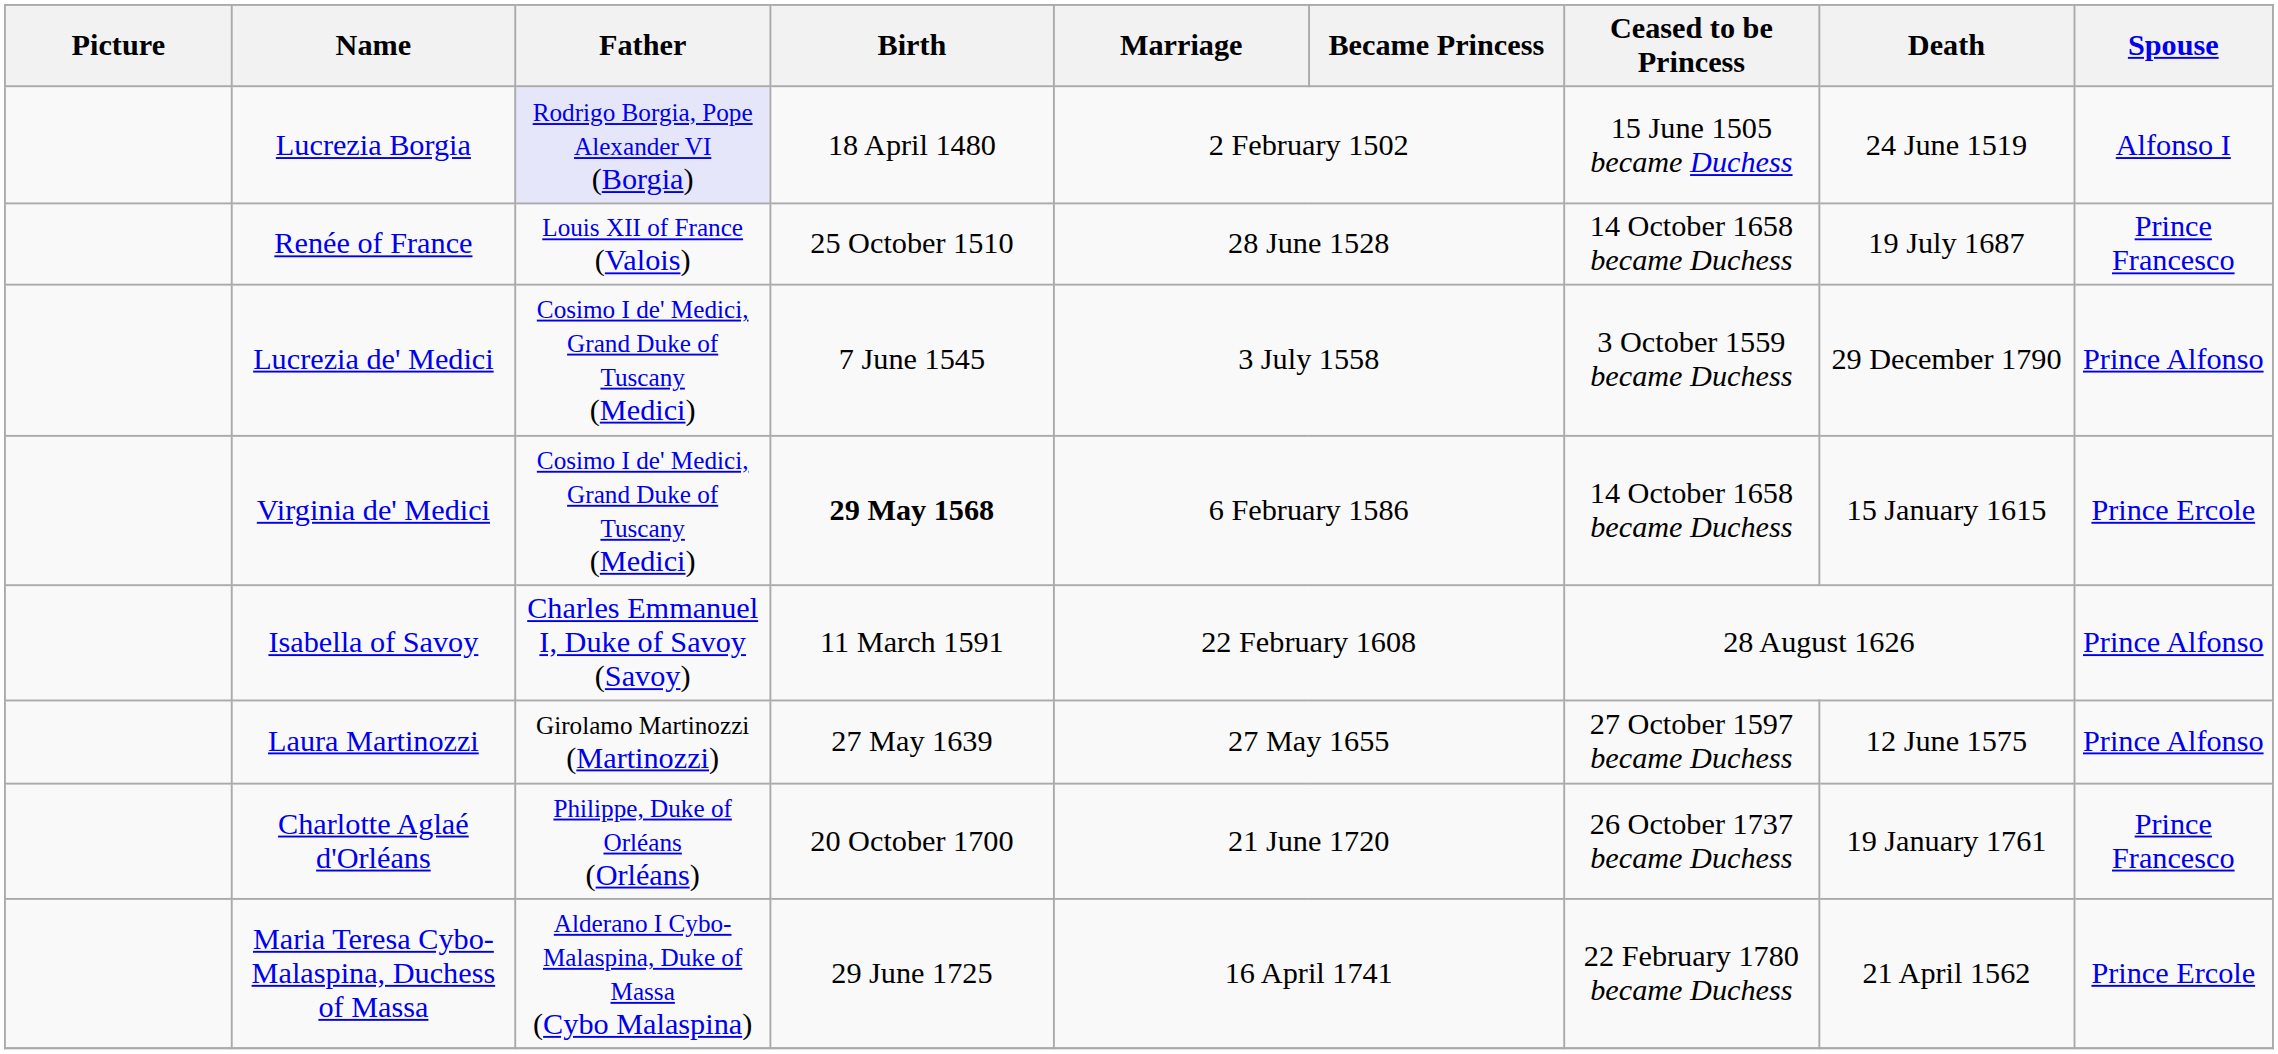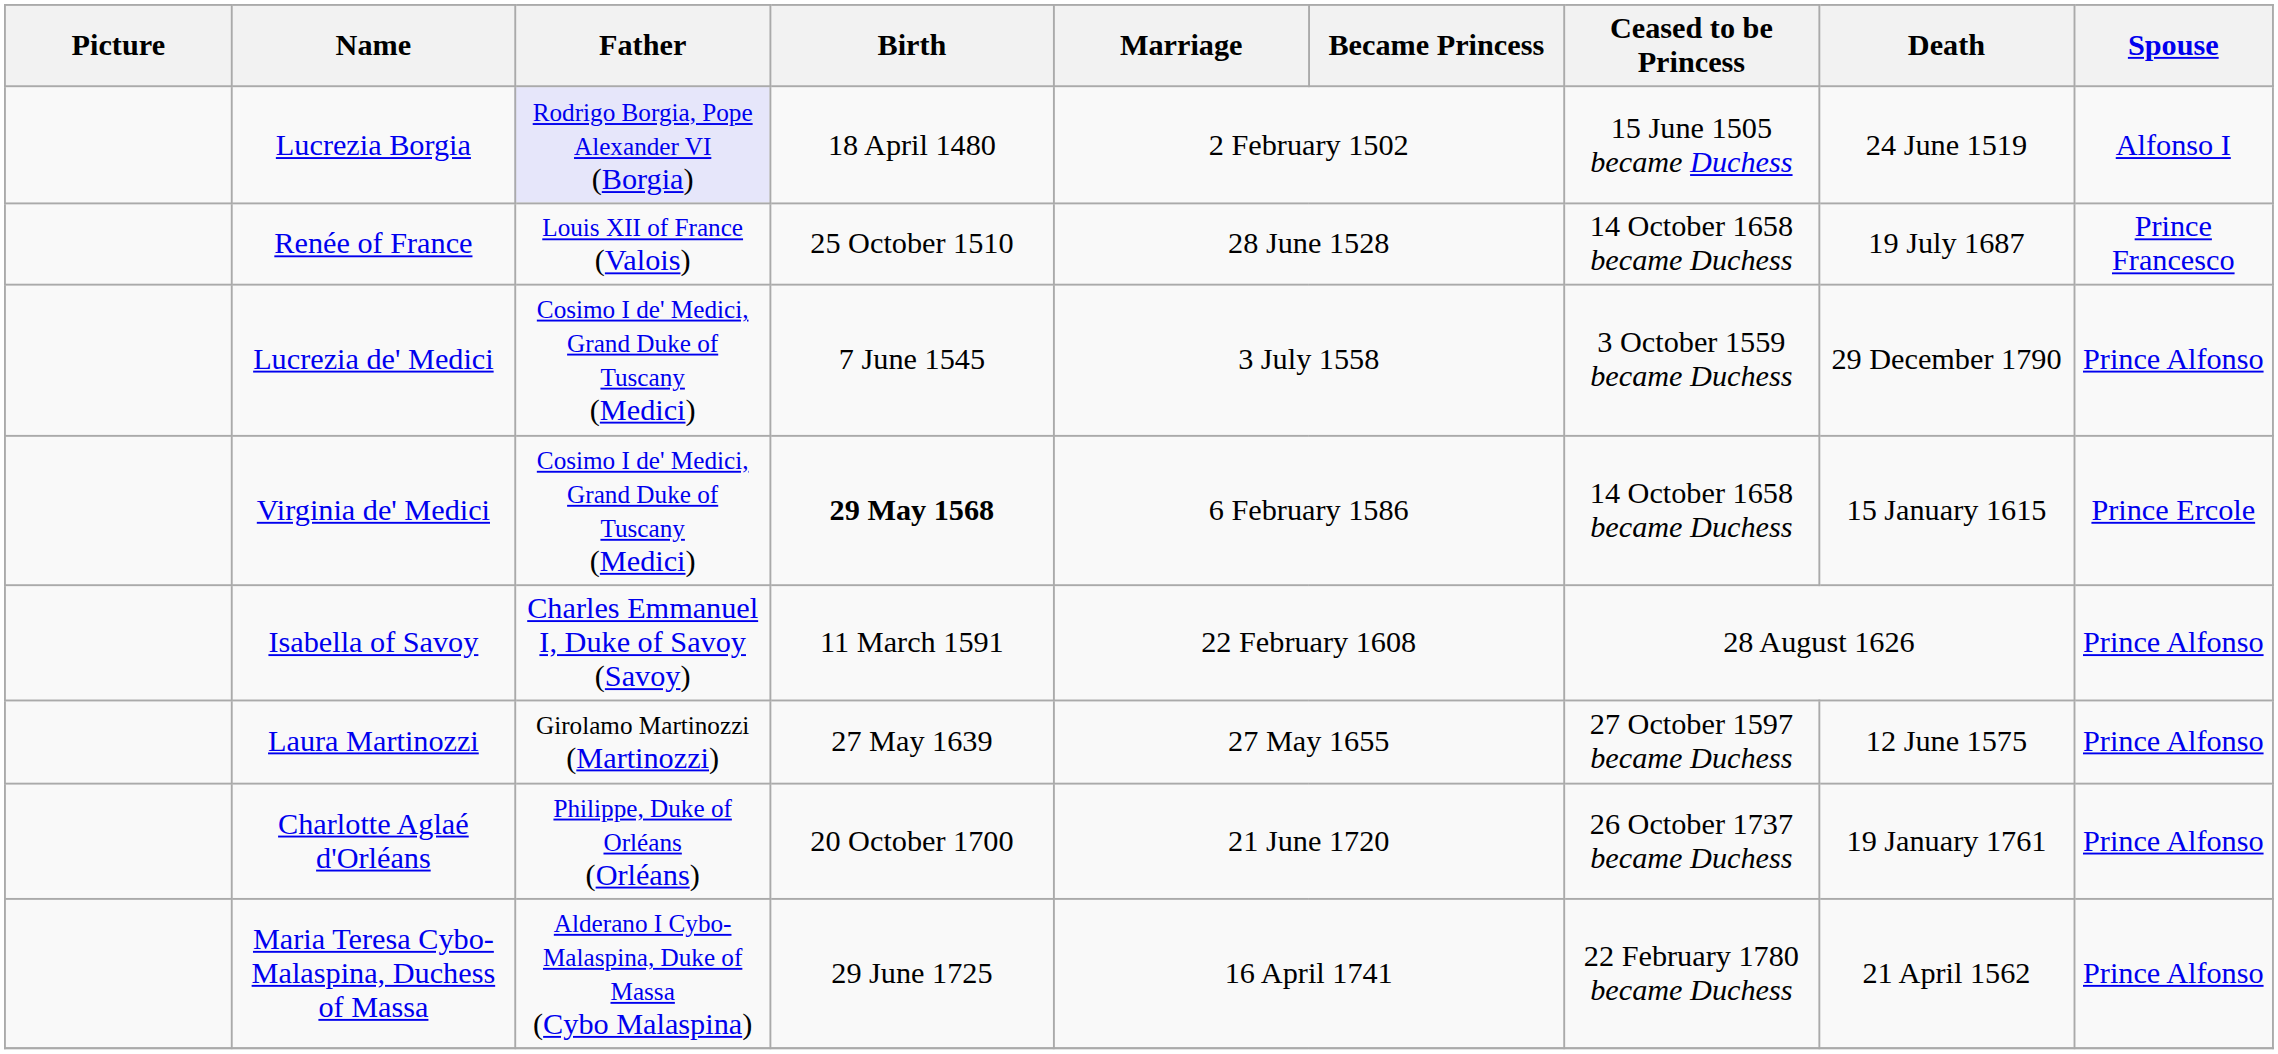Charlotte Aglaé d'Orléans | Spouse: Prince Francesco -> Prince Alfonso
Maria Teresa Cybo-Malaspina, Duchess of Massa | Spouse: Prince Ercole -> Prince Alfonso
